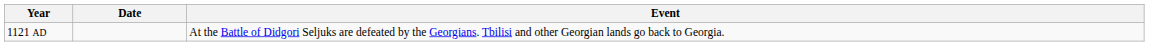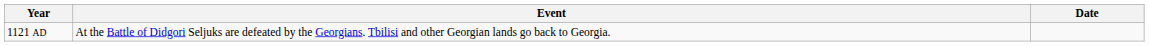columns swapped: Date <-> Event
